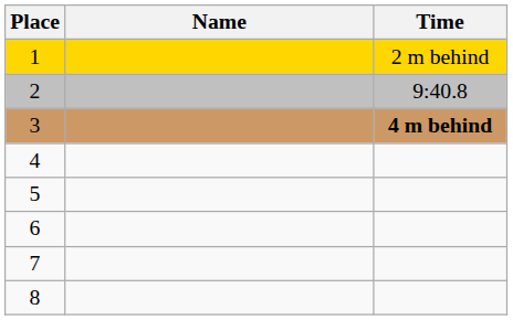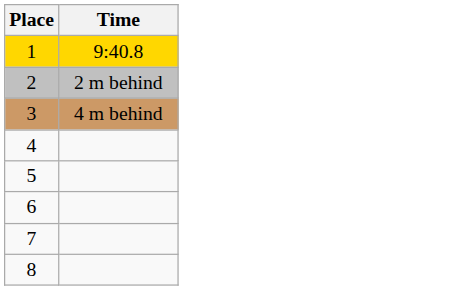- column: Name
1 | Time: 2 m behind -> 9:40.8
2 | Time: 9:40.8 -> 2 m behind
3 | Time: bold -> normal
